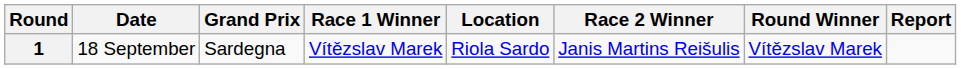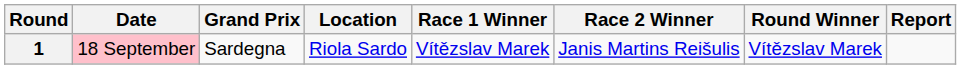columns swapped: Location <-> Race 1 Winner
1 | Date: no background -> pink background
